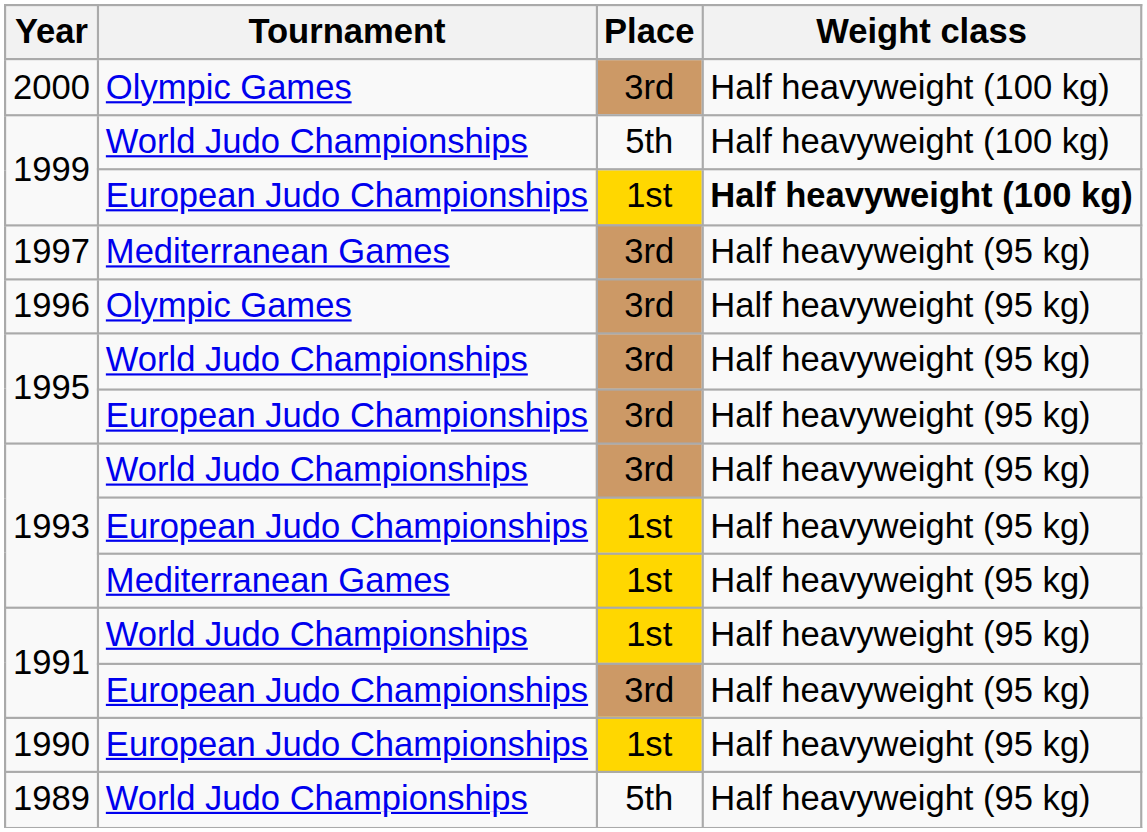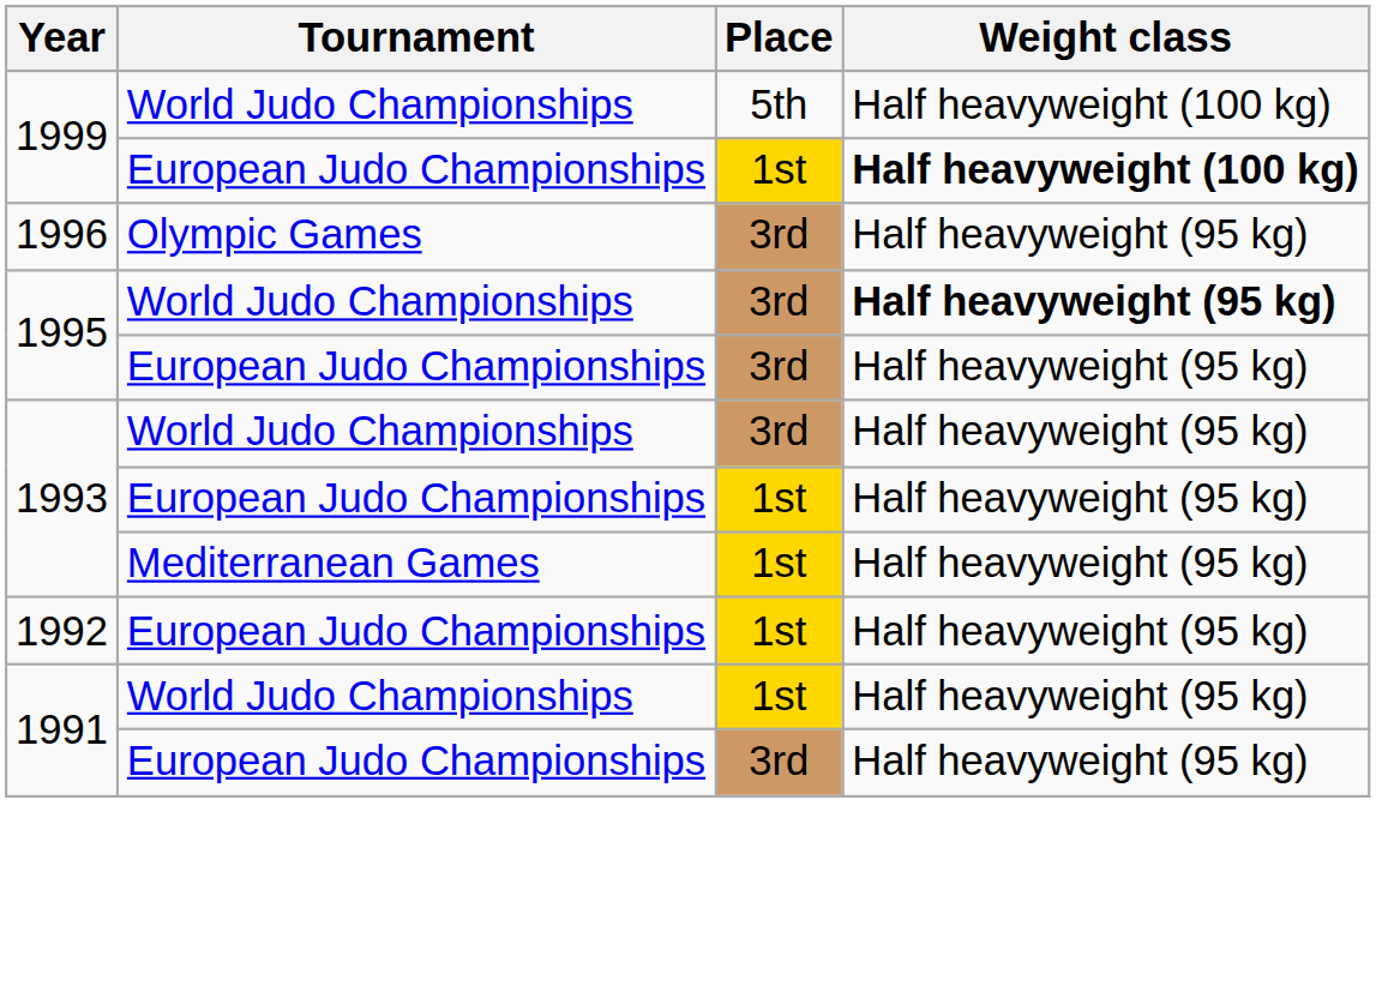- row: 2000 | Olympic Games | 3rd | Half heavyweight (100 kg)
- row: 1997 | Mediterranean Games | 3rd | Half heavyweight (95 kg)
1995 / World Judo Championships | Weight class: normal -> bold
+ row: 1992 | European Judo Championships | 1st | Half heavyweight (95 kg)
- row: 1990 | European Judo Championships | 1st | Half heavyweight (95 kg)
- row: 1989 | World Judo Championships | 5th | Half heavyweight (95 kg)
